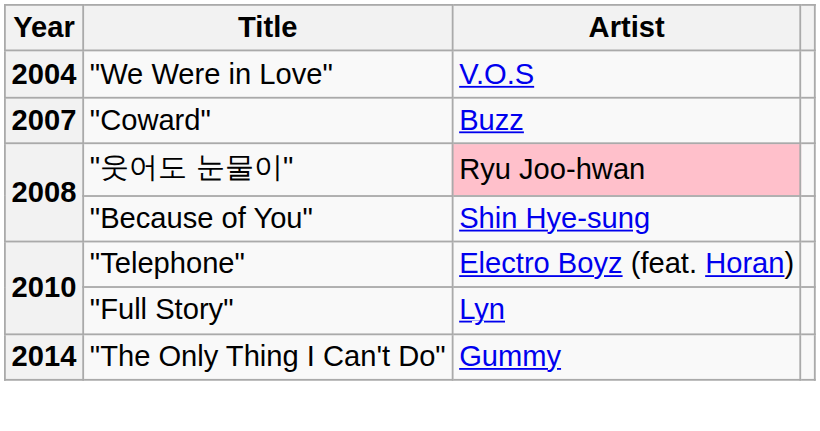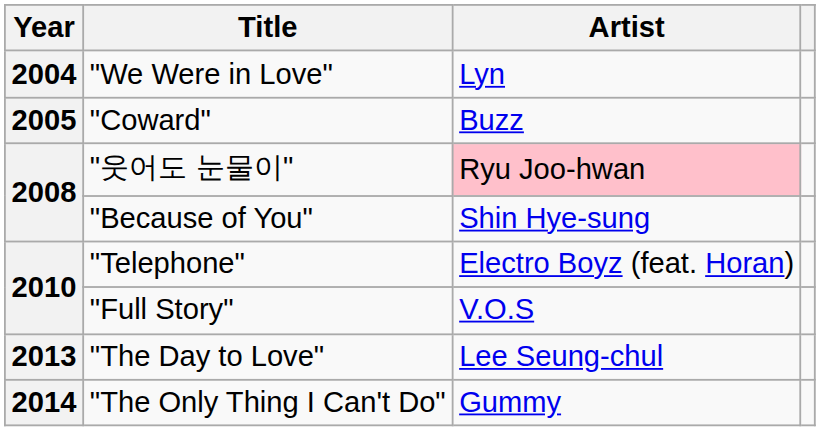"We Were in Love" | Artist: V.O.S -> Lyn
"Coward" | Year: 2007 -> 2005
"Full Story" | Artist: Lyn -> V.O.S
+ row: 2013 | "The Day to Love" | Lee Seung-chul
